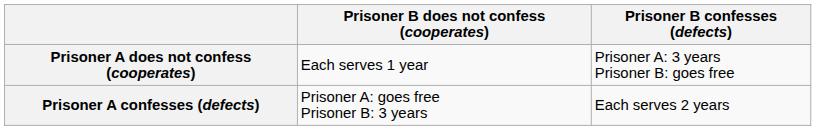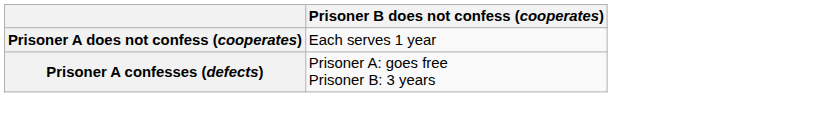- column: Prisoner B confesses (defects) | Prisoner A: 3 years Prisoner B: goes free | Each serves 2 years
